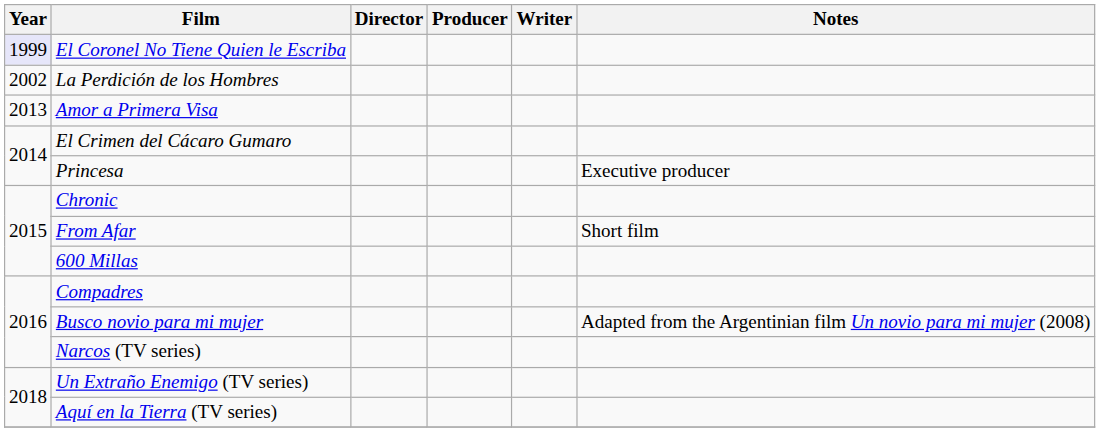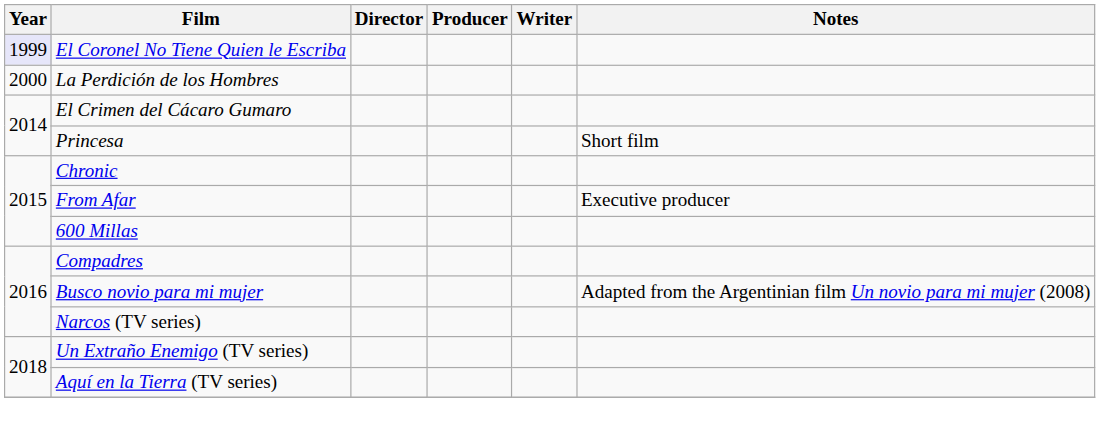La Perdición de los Hombres | Year: 2002 -> 2000
- row: 2013 | Amor a Primera Visa
Princesa | Notes: Executive producer -> Short film
From Afar | Notes: Short film -> Executive producer
